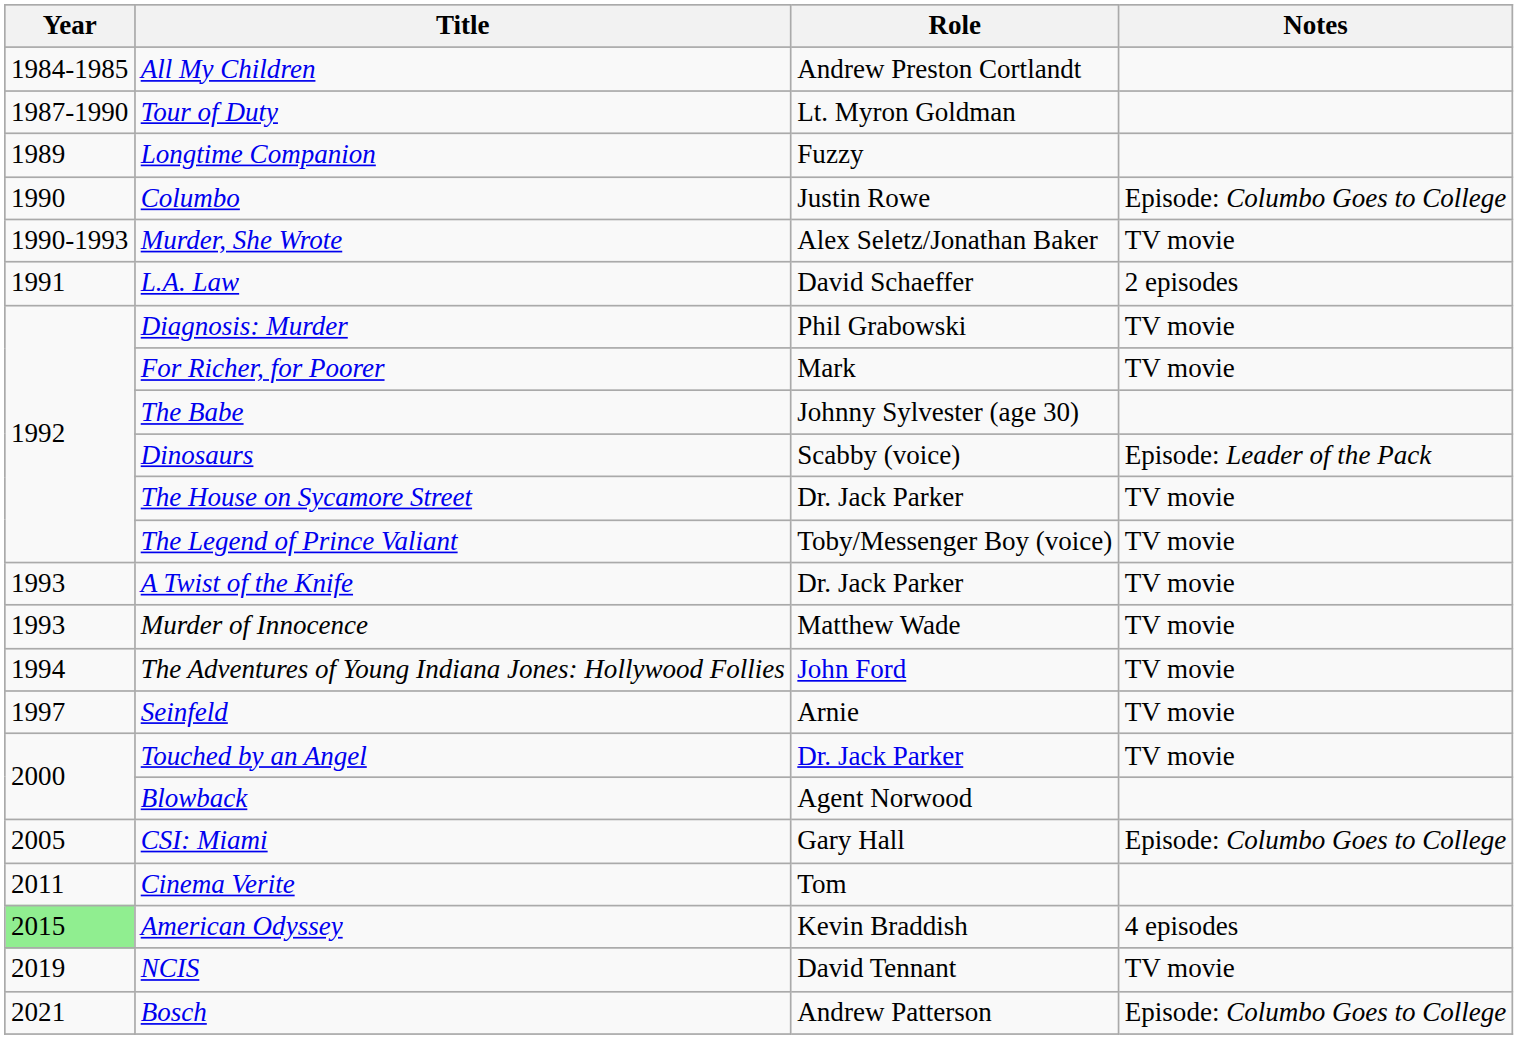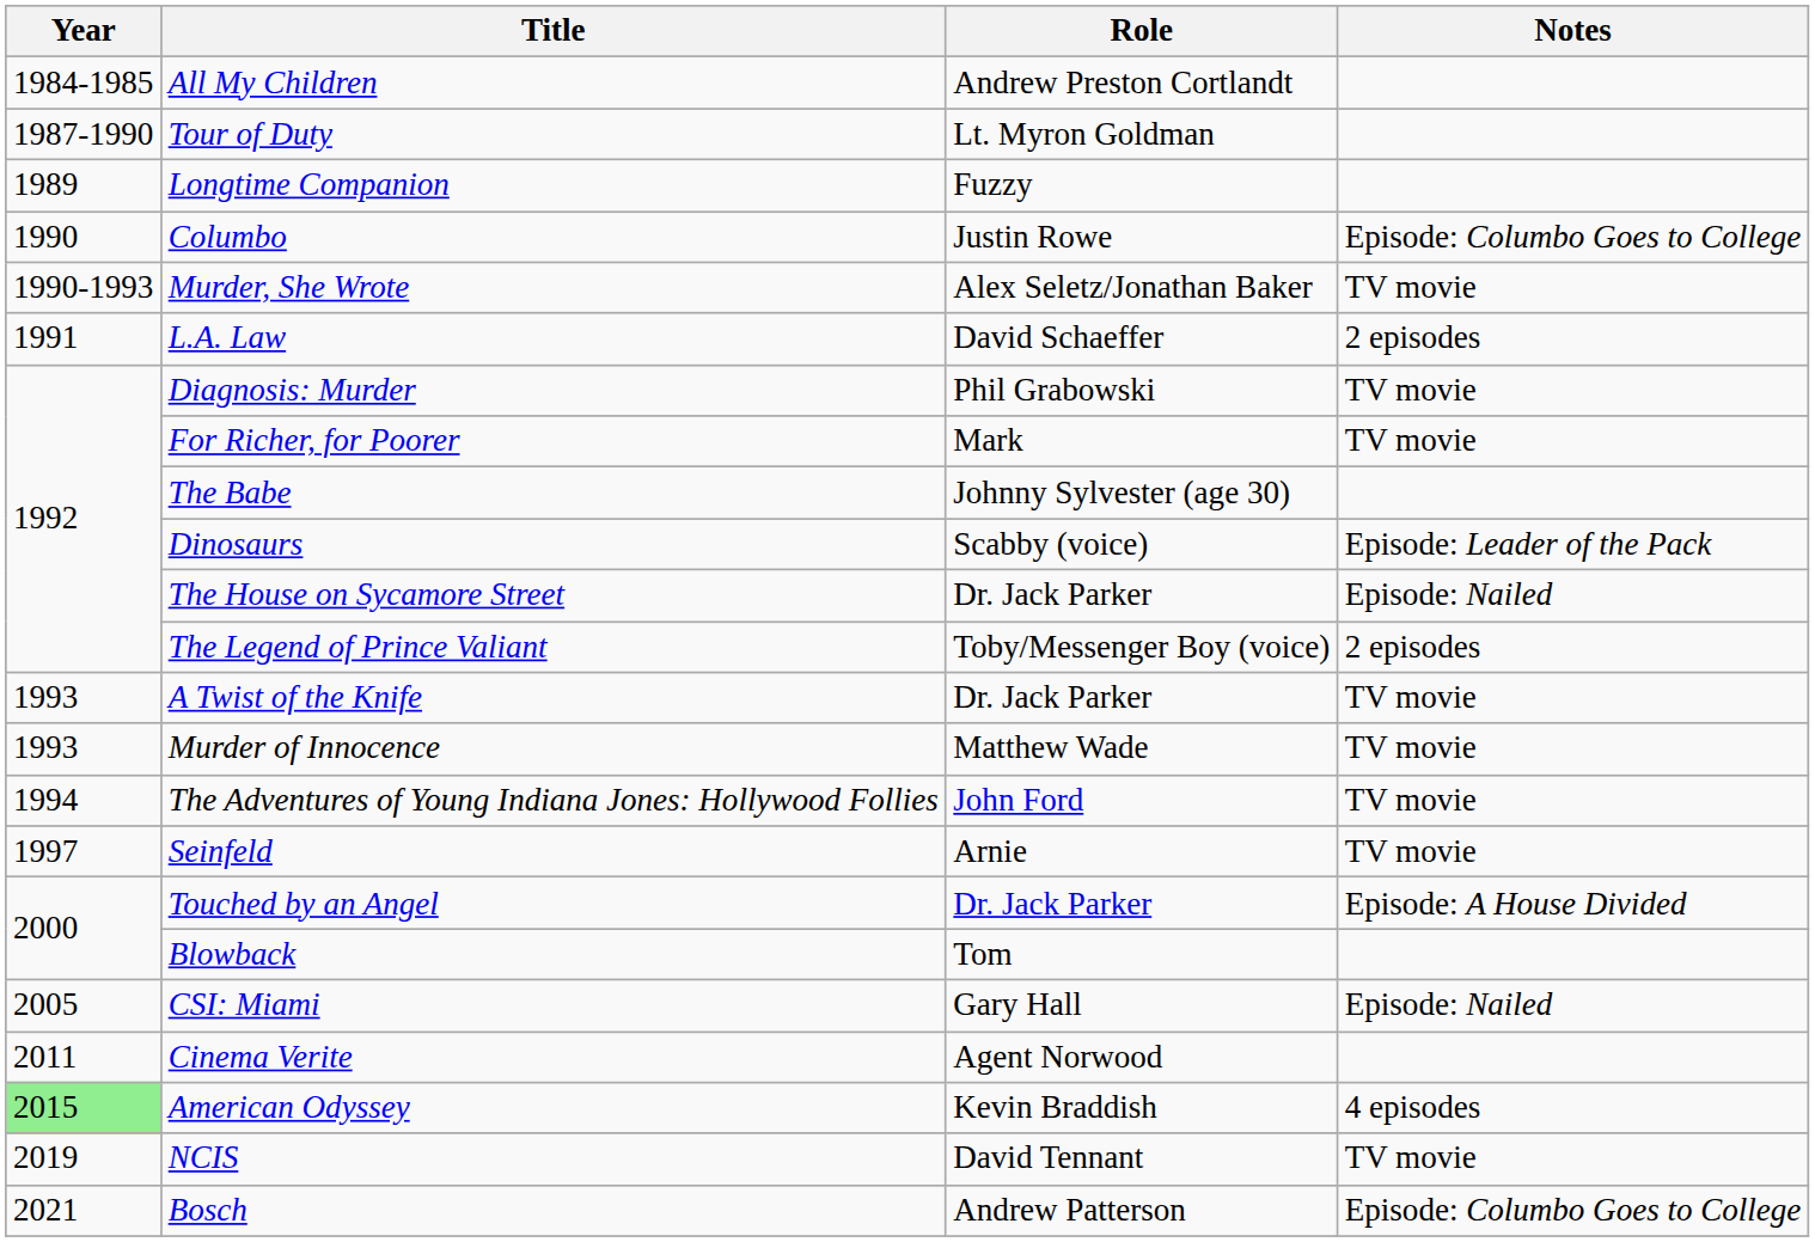The House on Sycamore Street | Notes: TV movie -> Episode: Nailed
The Legend of Prince Valiant | Notes: TV movie -> 2 episodes
Touched by an Angel | Notes: TV movie -> Episode: A House Divided
Blowback | Role: Agent Norwood -> Tom
CSI: Miami | Notes: Episode: Columbo Goes to College -> Episode: Nailed
Cinema Verite | Role: Tom -> Agent Norwood
